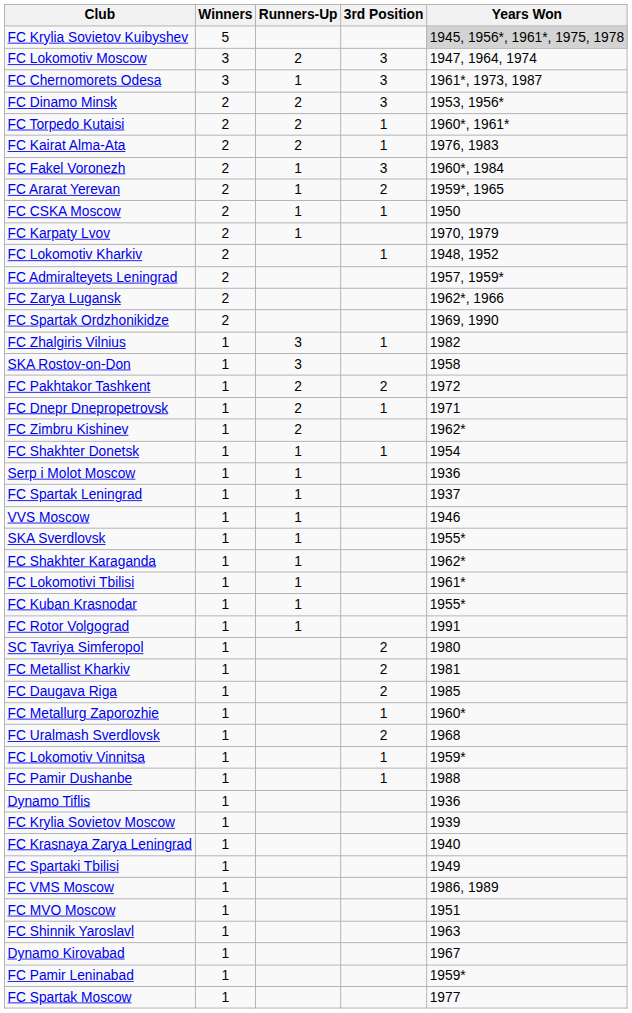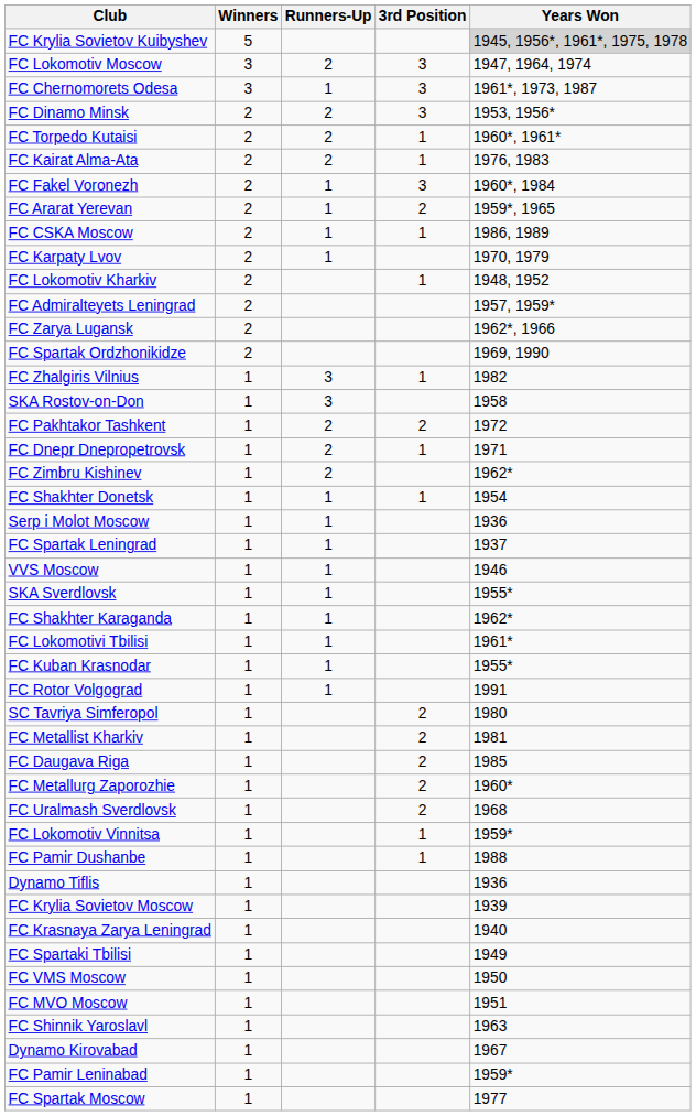FC CSKA Moscow | Years Won: 1950 -> 1986, 1989
FC Metallurg Zaporozhie | 3rd Position: 1 -> 2
FC VMS Moscow | Years Won: 1986, 1989 -> 1950
